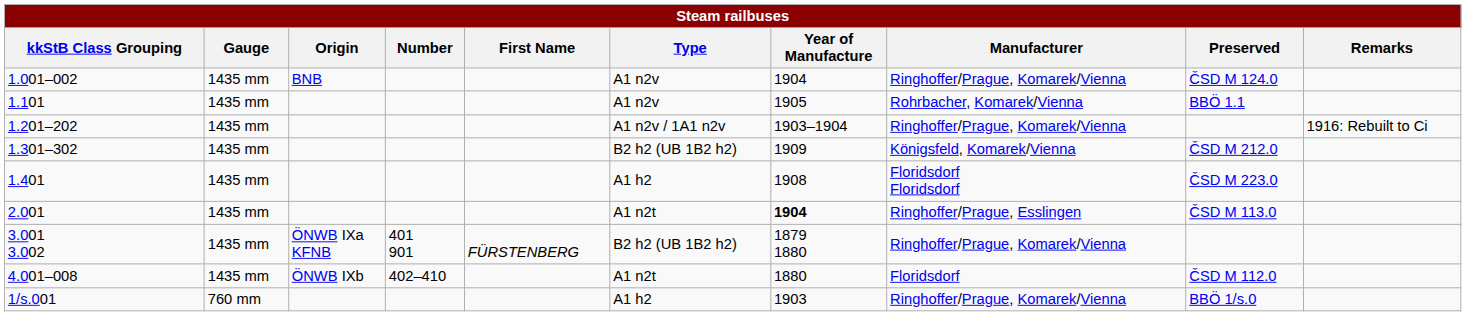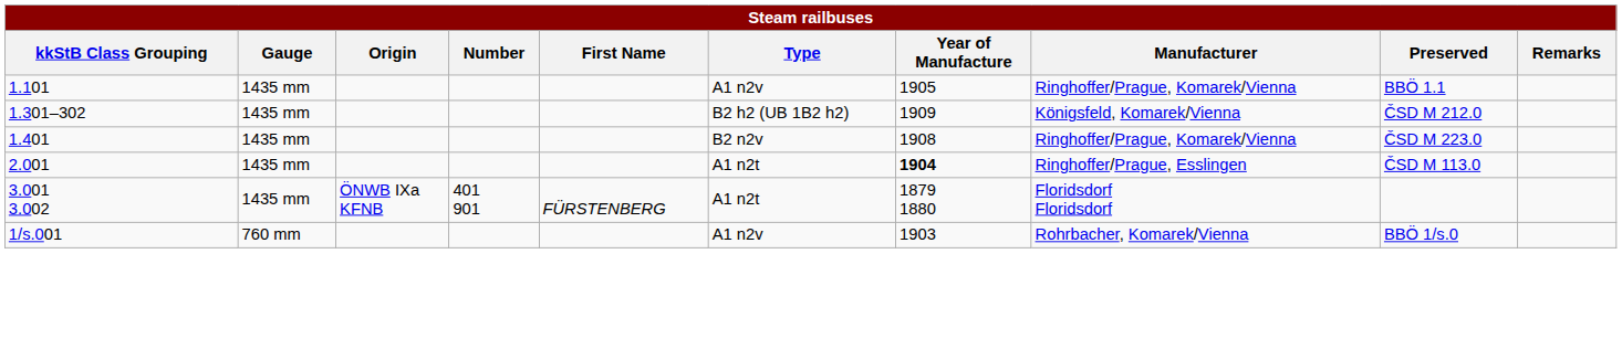- row: 1.001–002 | 1435 mm | BNB | A1 n2v | 1904 | Ringhoffer/Prague, Komarek/Vienna | ČSD M 124.0
1.101 | Manufacturer: Rohrbacher, Komarek/Vienna -> Ringhoffer/Prague, Komarek/Vienna
- row: 1.201–202 | 1435 mm | A1 n2v / 1A1 n2v | 1903–1904 | Ringhoffer/Prague, Komarek/Vienna | 1916: Rebuilt to Ci
1.401 | Type: A1 h2 -> B2 n2v
1.401 | Manufacturer: Floridsdorf Floridsdorf -> Ringhoffer/Prague, Komarek/Vienna
3.001 3.002 | Type: B2 h2 (UB 1B2 h2) -> A1 n2t
3.001 3.002 | Manufacturer: Ringhoffer/Prague, Komarek/Vienna -> Floridsdorf Floridsdorf
- row: 4.001–008 | 1435 mm | ÖNWB IXb | 402–410 | A1 n2t | 1880 | Floridsdorf | ČSD M 112.0
1/s.001 | Type: A1 h2 -> A1 n2v
1/s.001 | Manufacturer: Ringhoffer/Prague, Komarek/Vienna -> Rohrbacher, Komarek/Vienna
